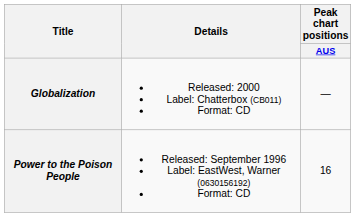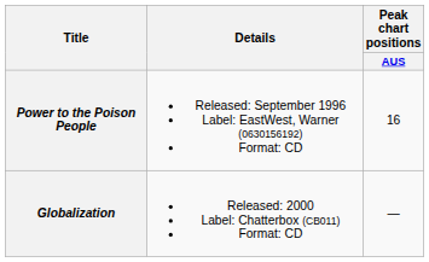rows swapped: Power to the Poison People <-> Globalization
